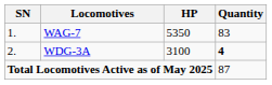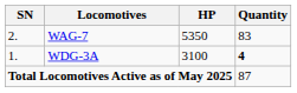WAG-7 | SN: 1. -> 2.
WDG-3A | SN: 2. -> 1.
